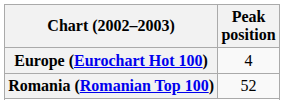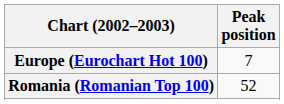Europe (Eurochart Hot 100) | Peak position: 4 -> 7
